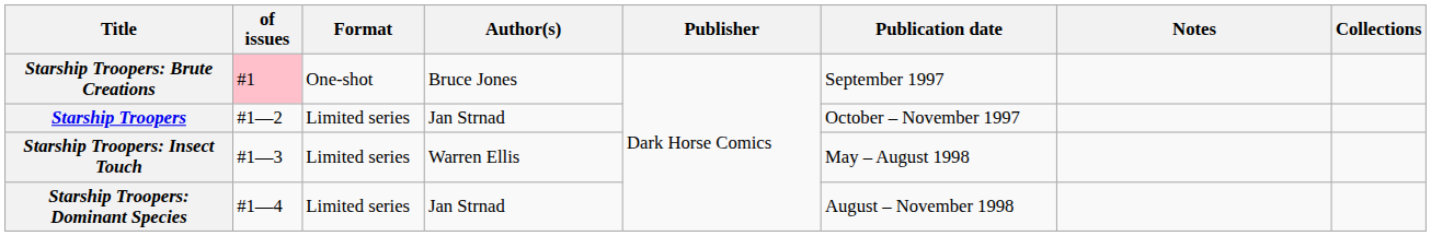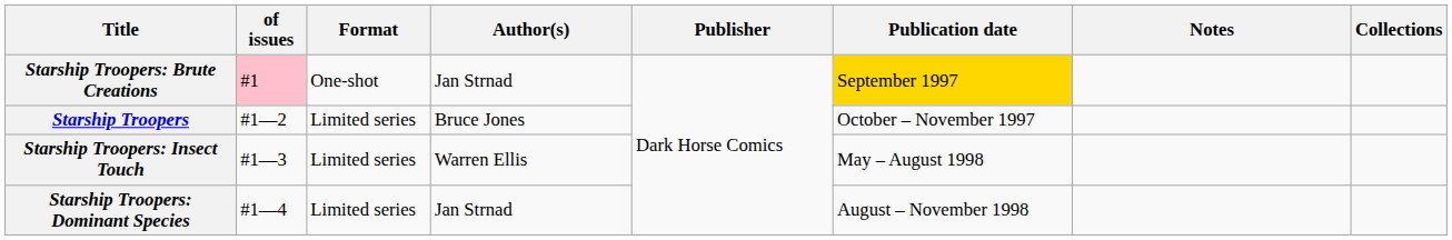Starship Troopers: Brute Creations | Author(s): Bruce Jones -> Jan Strnad
Starship Troopers: Brute Creations | Publication date: no background -> gold background
Starship Troopers | Author(s): Jan Strnad -> Bruce Jones
